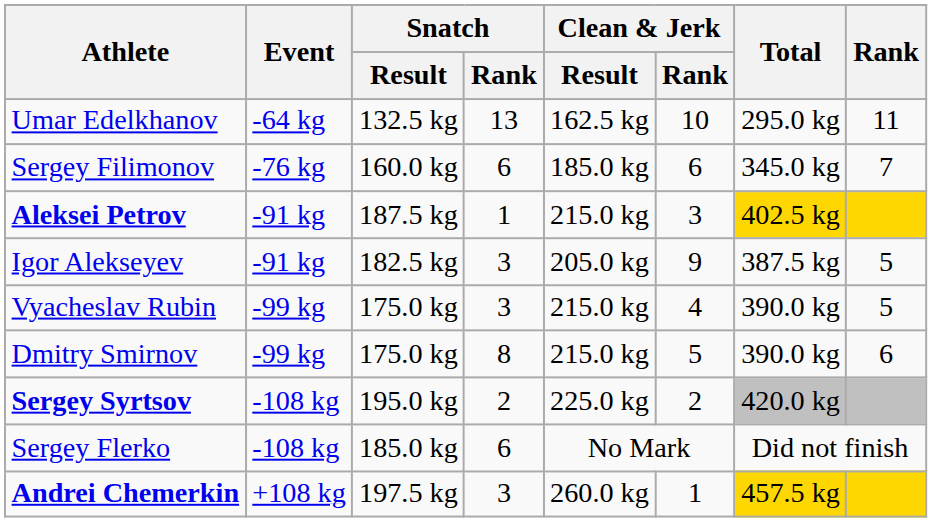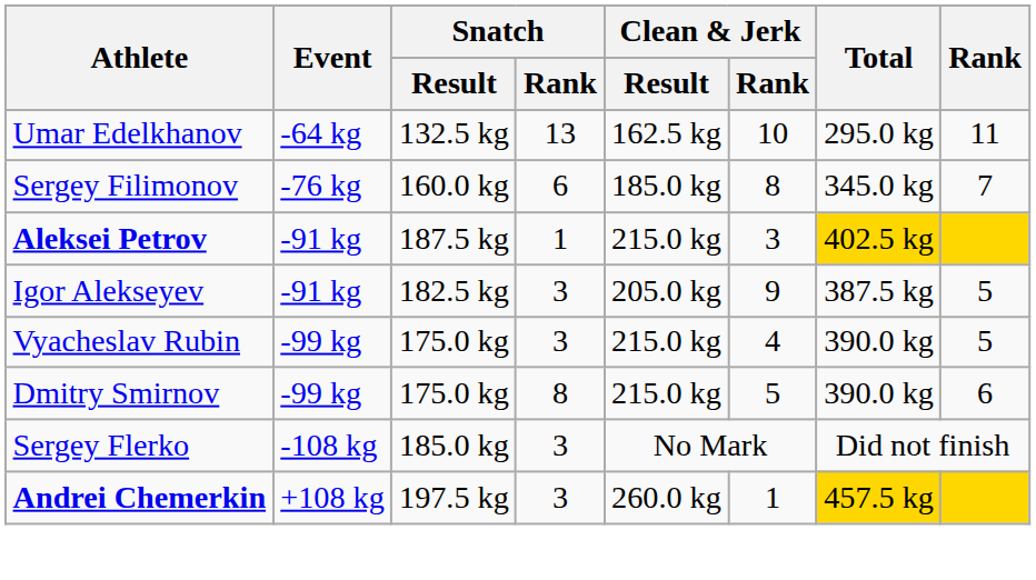Sergey Filimonov | Clean & Jerk / Rank: 6 -> 8
- row: Sergey Syrtsov | -108 kg | 195.0 kg | 2 | 225.0 kg | 2 | 420.0 kg
Sergey Flerko | Snatch / Rank: 6 -> 3
